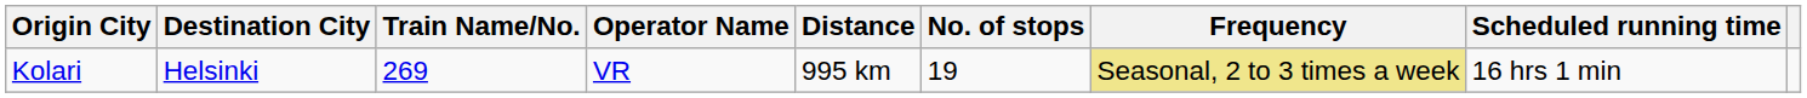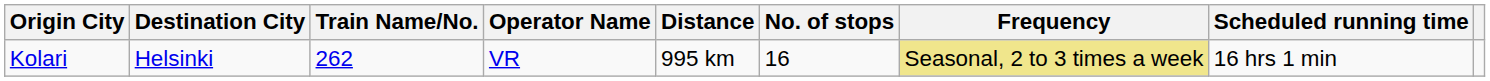Kolari | Train Name/No.: 269 -> 262
Kolari | No. of stops: 19 -> 16
